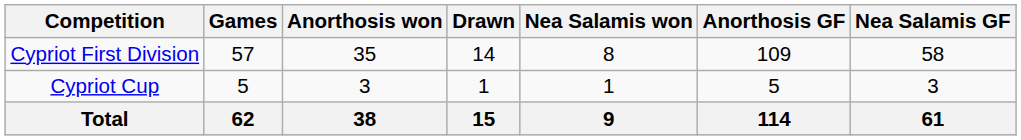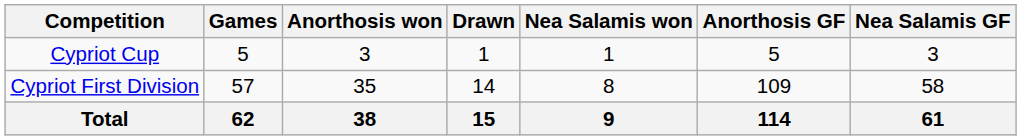rows swapped: Cypriot First Division <-> Cypriot Cup
